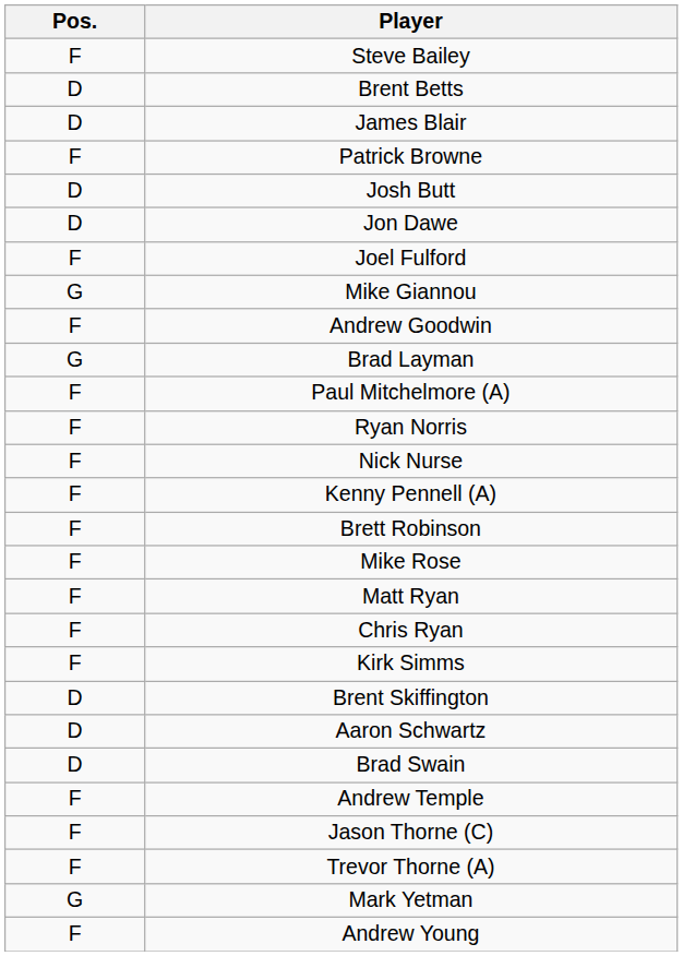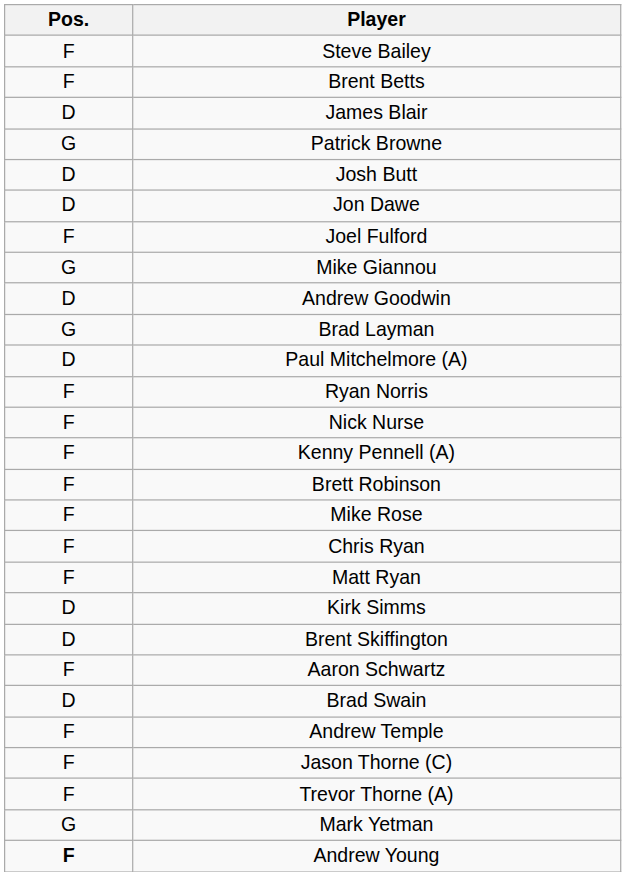Brent Betts | Pos.: D -> F
Patrick Browne | Pos.: F -> G
Andrew Goodwin | Pos.: F -> D
Paul Mitchelmore (A) | Pos.: F -> D
rows swapped: Chris Ryan <-> Matt Ryan
Kirk Simms | Pos.: F -> D
Aaron Schwartz | Pos.: D -> F
Andrew Young | Pos.: normal -> bold
